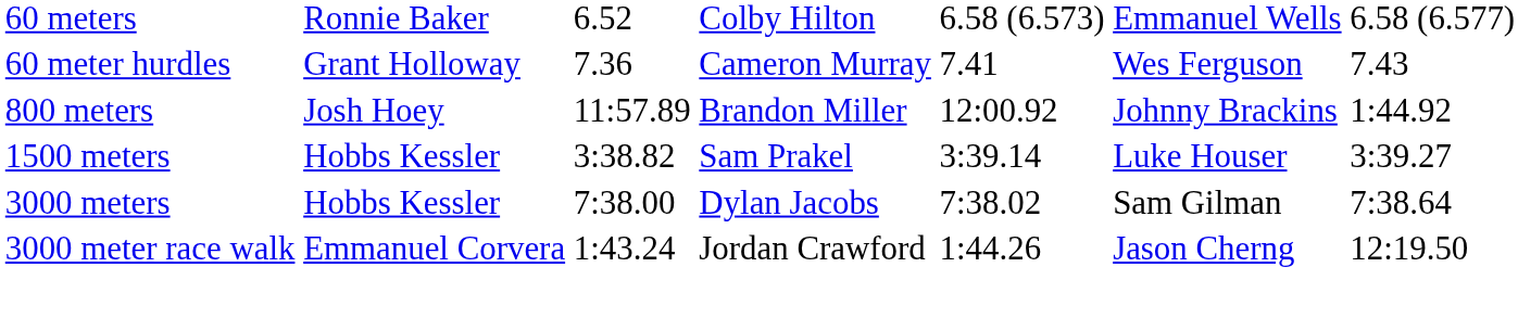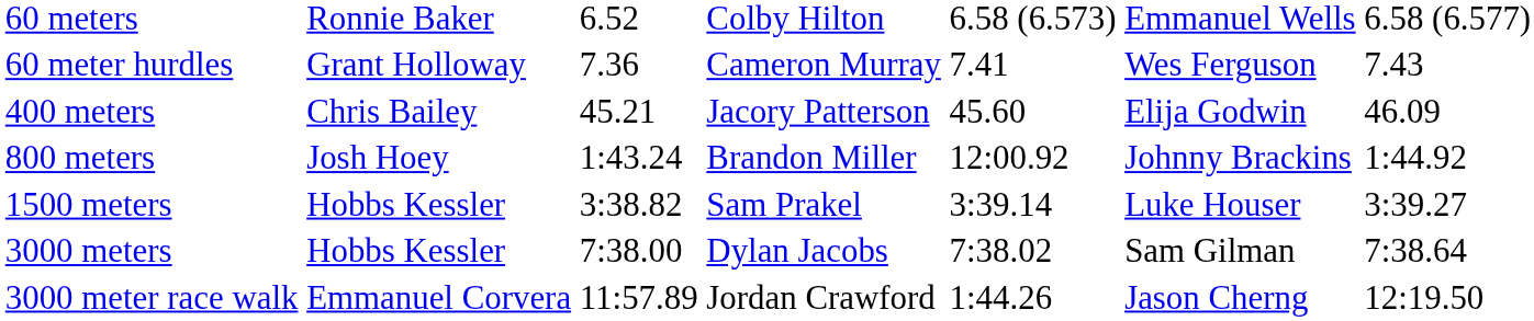+ row: 400 meters | Chris Bailey | 45.21 | Jacory Patterson | 45.60 | Elija Godwin | 46.09
800 meters | column 3: 11:57.89 -> 1:43.24
3000 meter race walk | column 3: 1:43.24 -> 11:57.89
